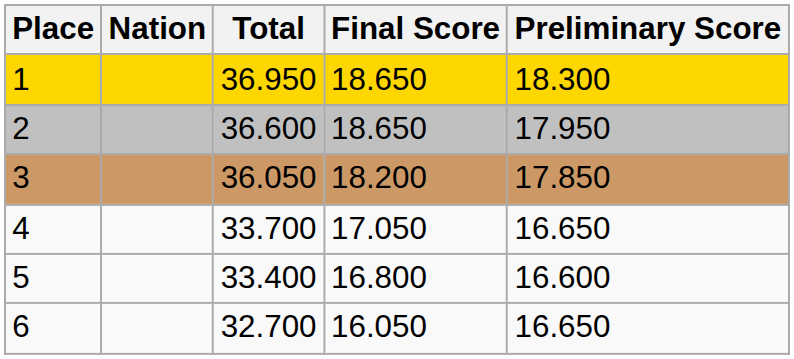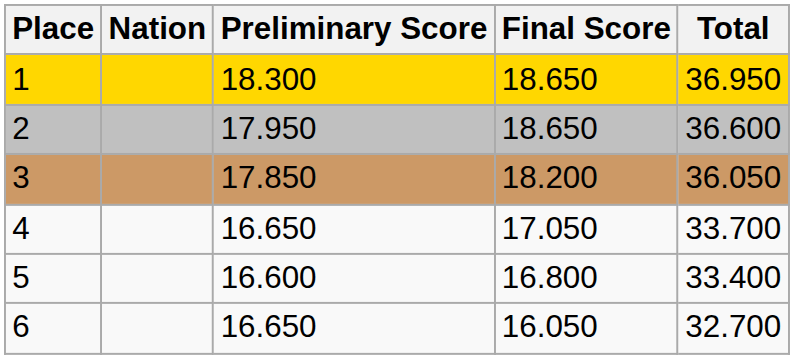columns swapped: Preliminary Score <-> Total
